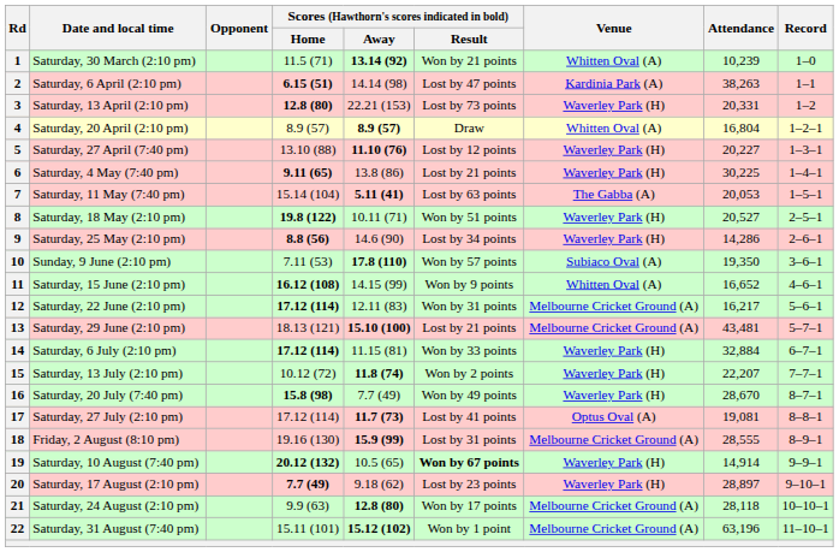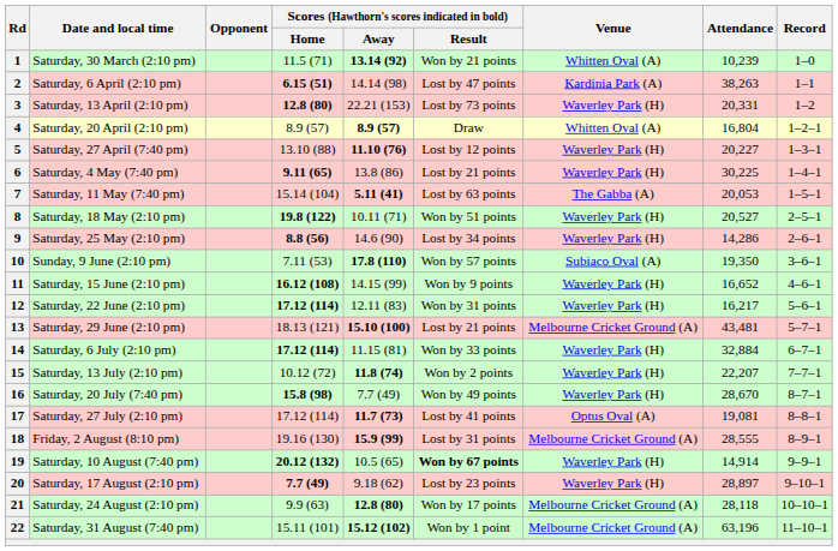11 | Venue: Whitten Oval (A) -> Waverley Park (H)
12 | Venue: Melbourne Cricket Ground (A) -> Waverley Park (H)
